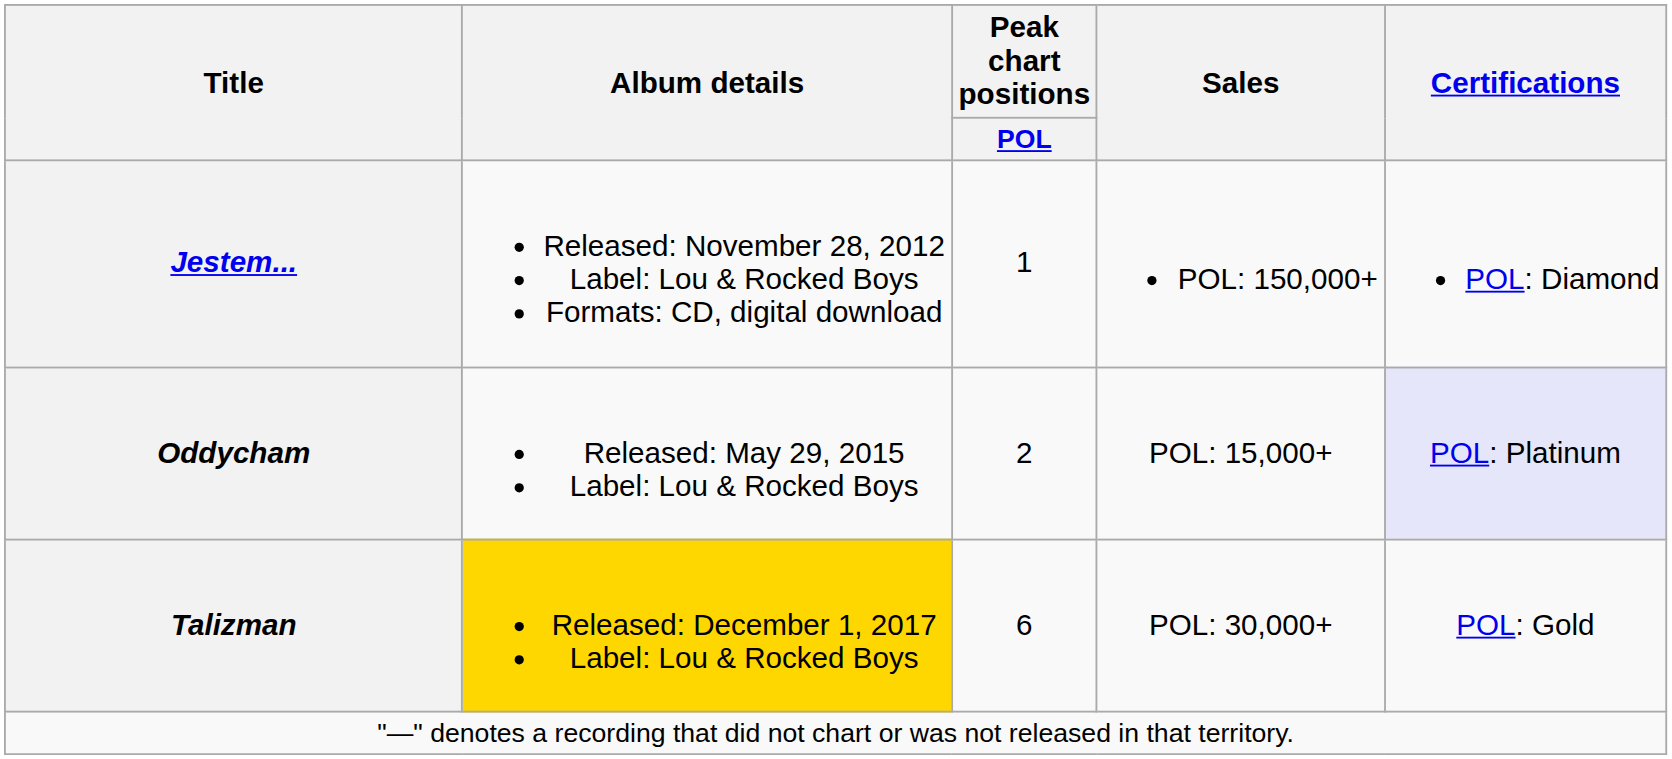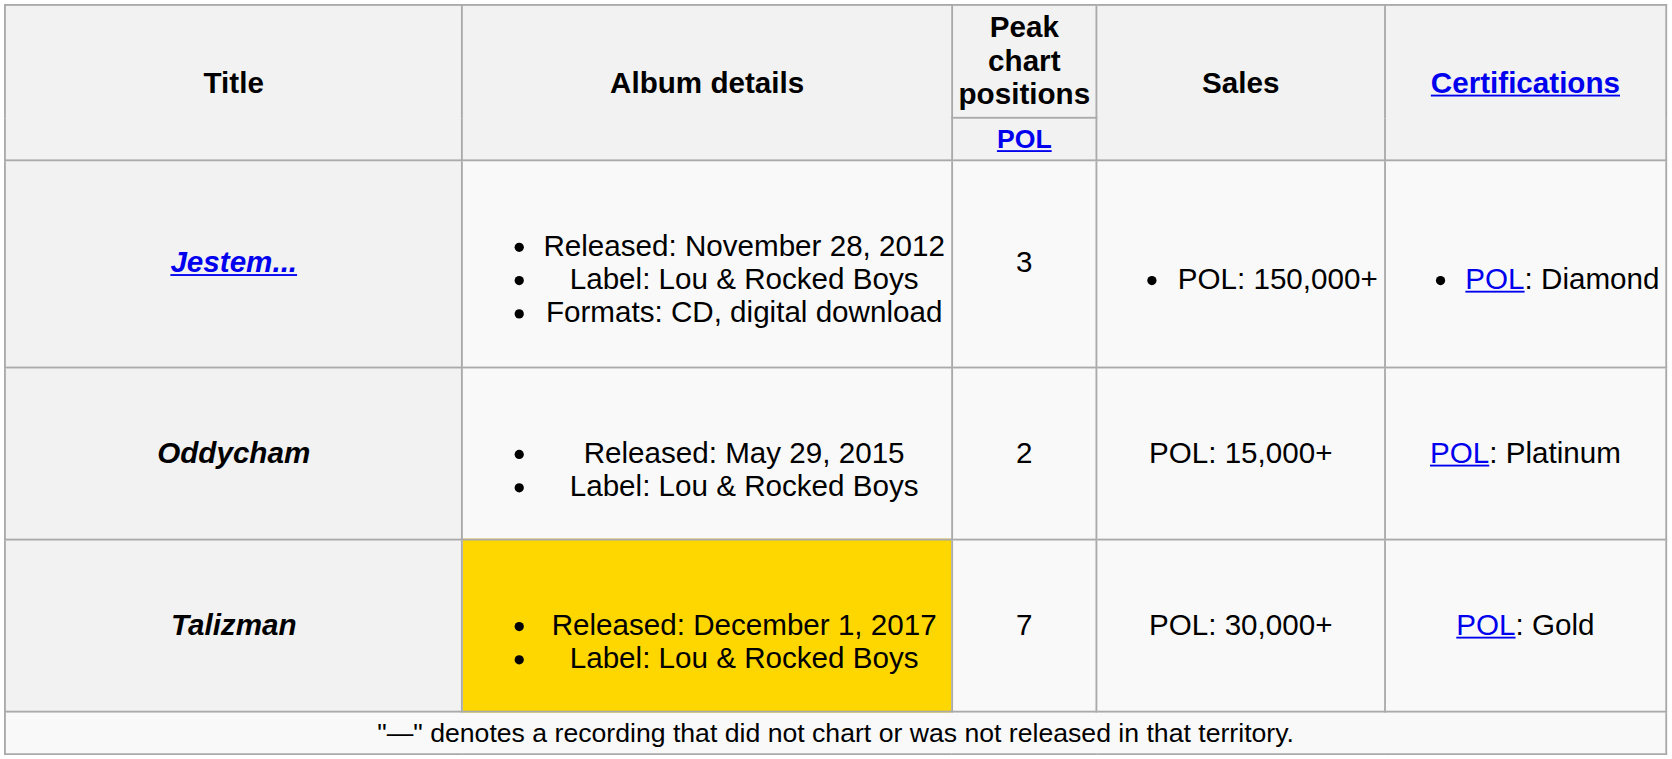Jestem... | Peak chart positions / POL: 1 -> 3
Oddycham | Certifications: lavender background -> no background
Talizman | Peak chart positions / POL: 6 -> 7
